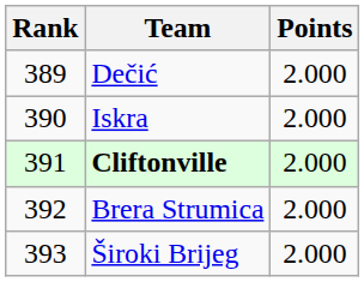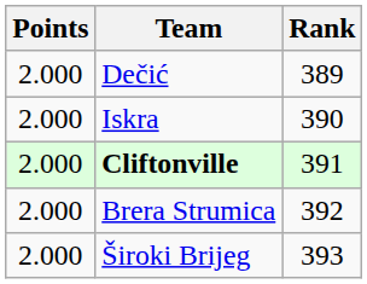columns swapped: Rank <-> Points
